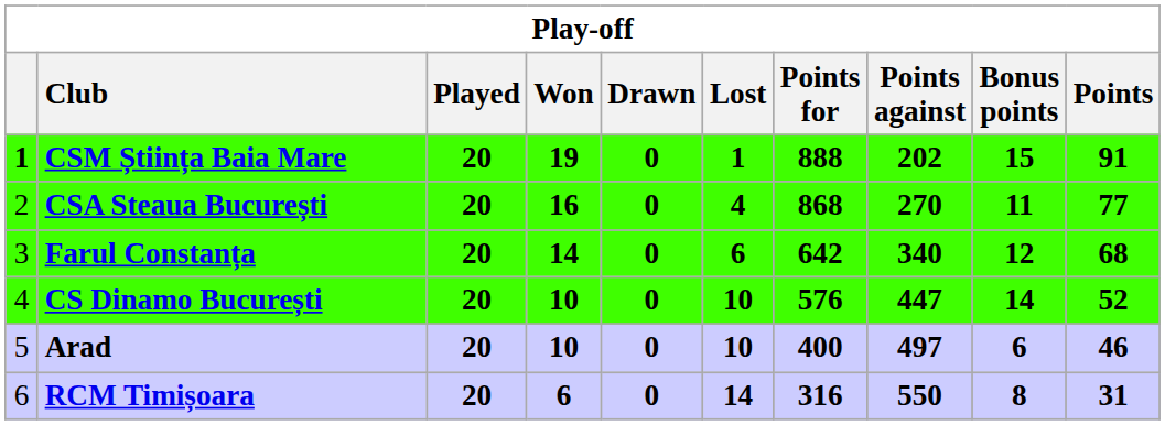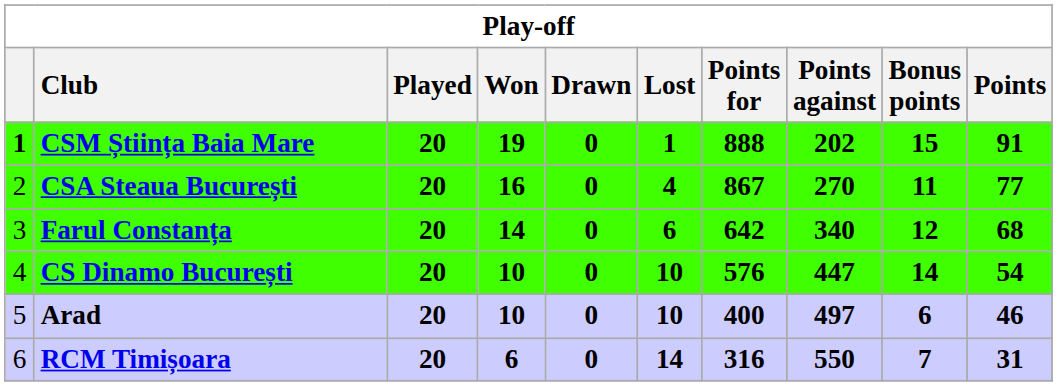CSA Steaua București | Points for: 868 -> 867
CS Dinamo București | Points: 52 -> 54
RCM Timișoara | Bonus points: 8 -> 7
